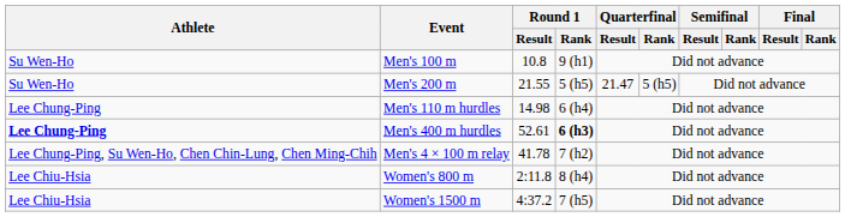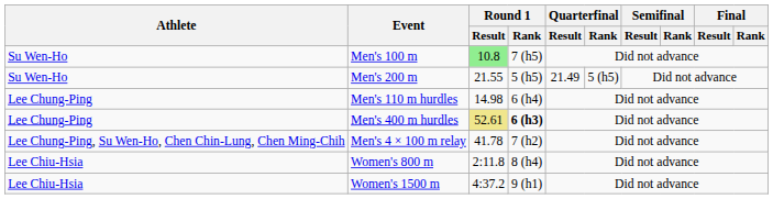Men's 100 m | Round 1 / Result: no background -> lightgreen background
Men's 100 m | Round 1 / Rank: 9 (h1) -> 7 (h5)
Men's 200 m | Quarterfinal / Result: 21.47 -> 21.49
Men's 400 m hurdles | Athlete: bold -> normal
Men's 400 m hurdles | Round 1 / Result: no background -> khaki background
Women's 1500 m | Round 1 / Rank: 7 (h5) -> 9 (h1)
